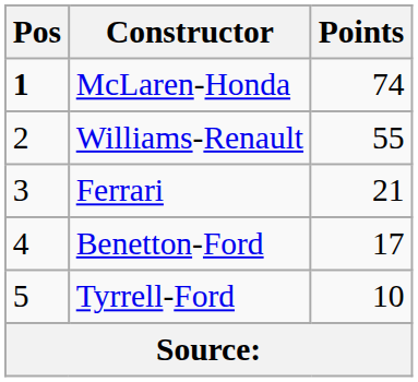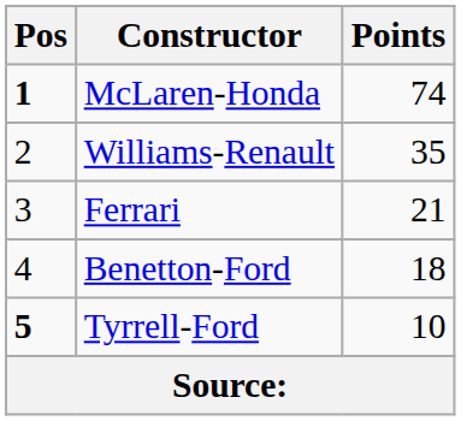Williams-Renault | Points: 55 -> 35
Benetton-Ford | Points: 17 -> 18
Tyrrell-Ford | Pos: normal -> bold
